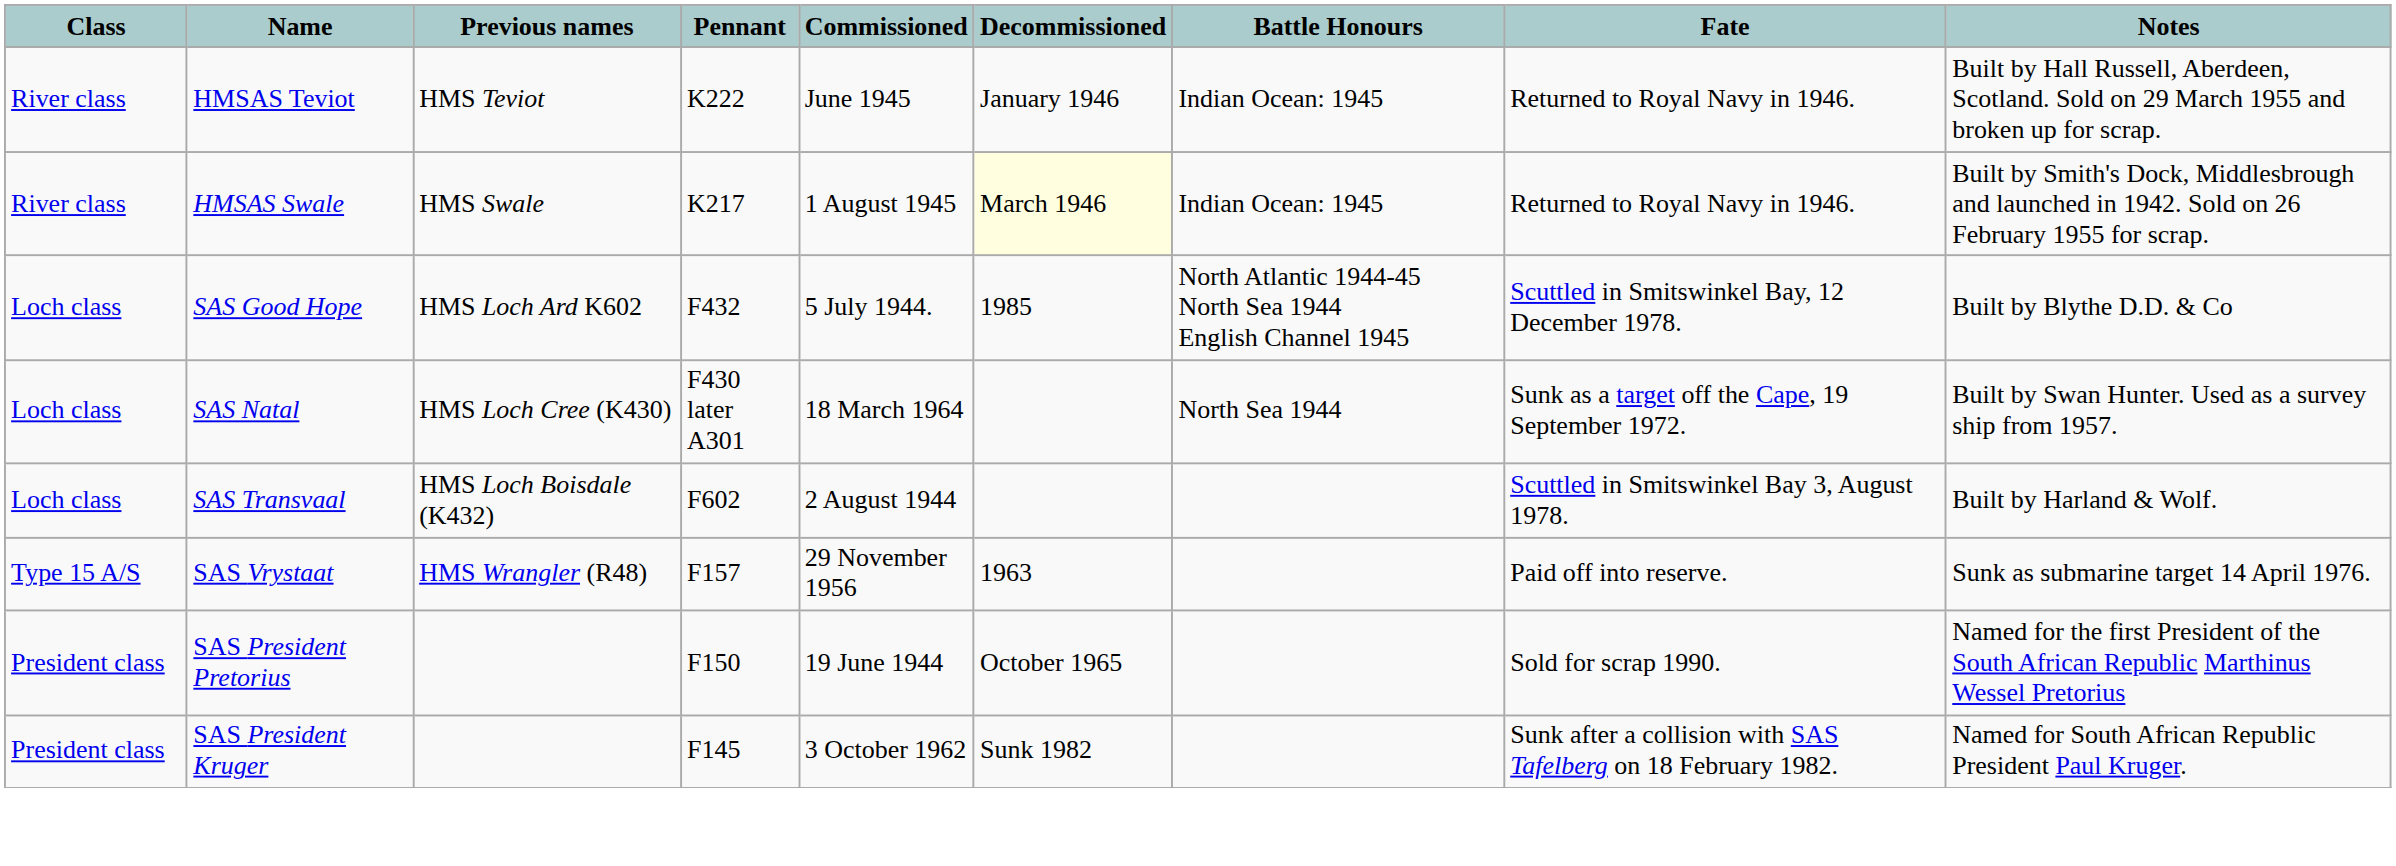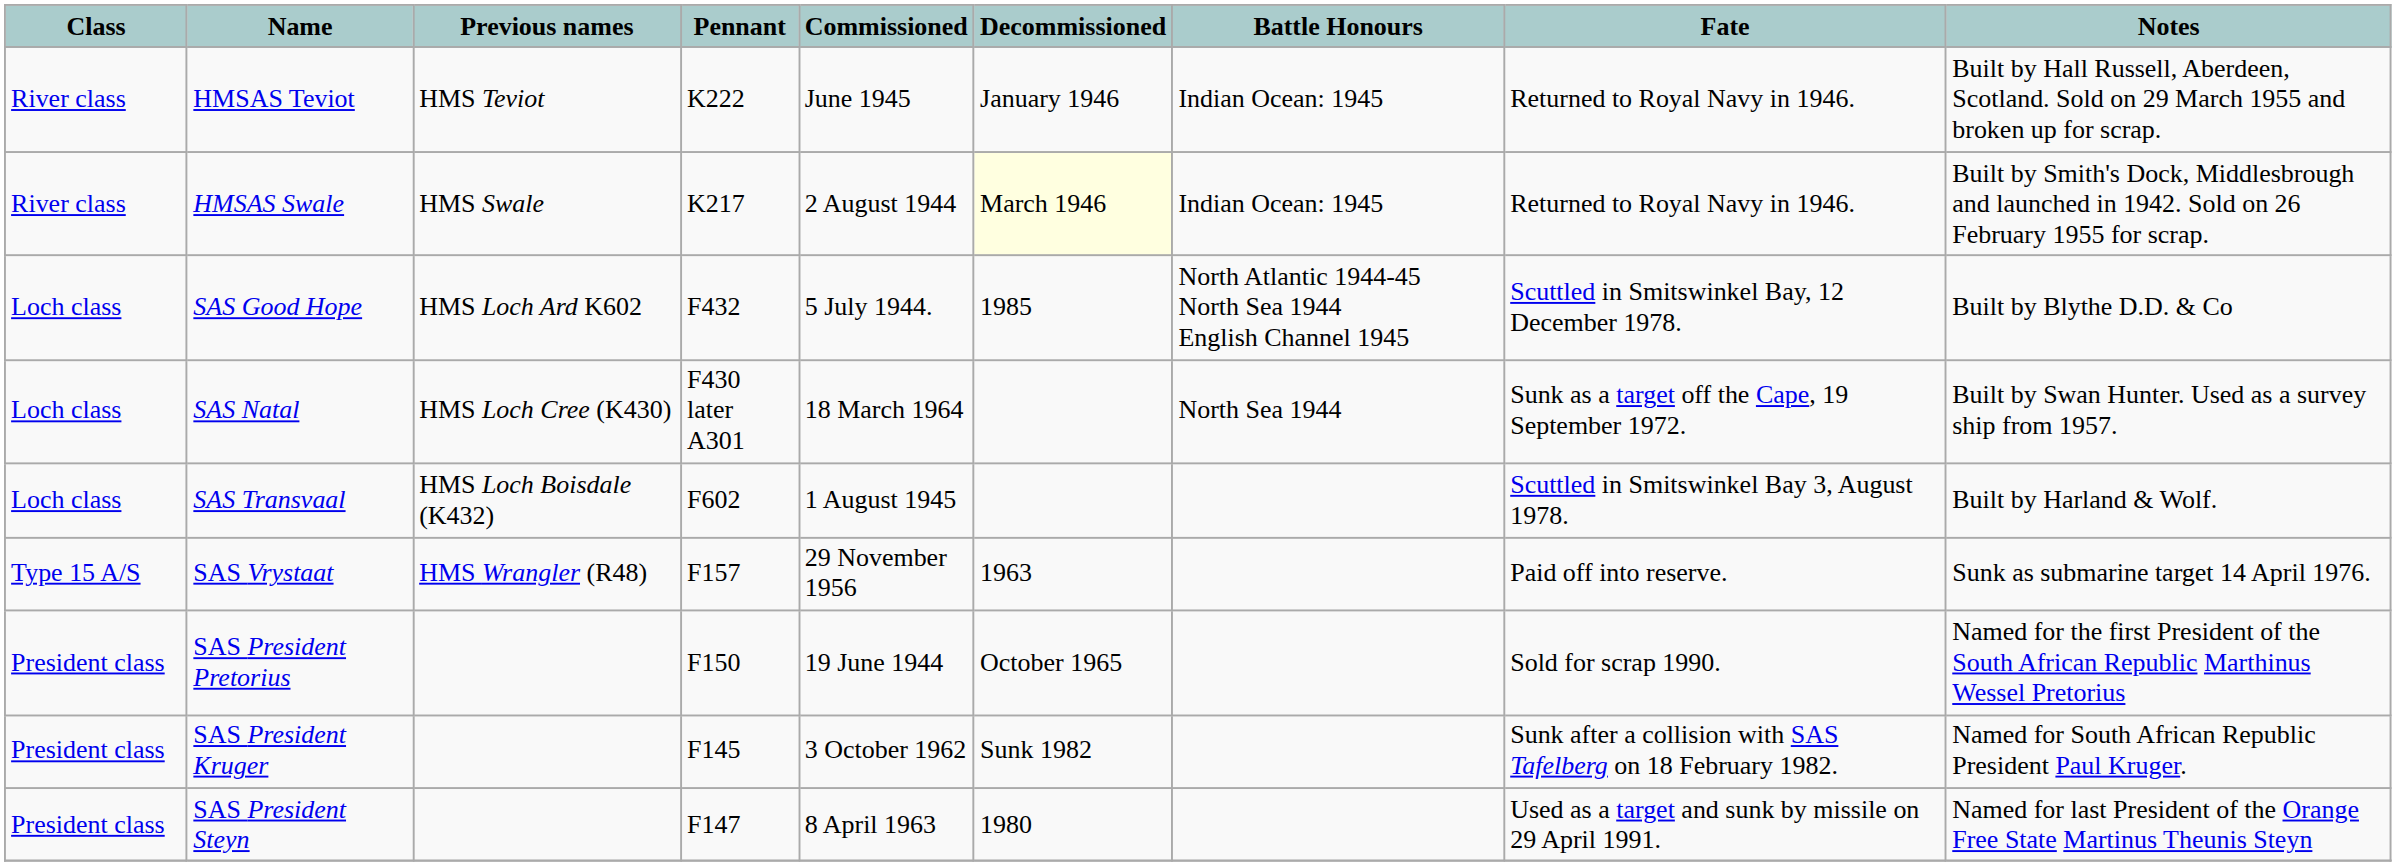HMSAS Swale | Commissioned: 1 August 1945 -> 2 August 1944
SAS Transvaal | Commissioned: 2 August 1944 -> 1 August 1945
+ row: President class | SAS President Steyn | F147 | 8 April 1963 | 1980 | Used as a target and sunk by missile on 29 April 1991. | Named for last President of the Orange Free State Martinus Theunis Steyn
